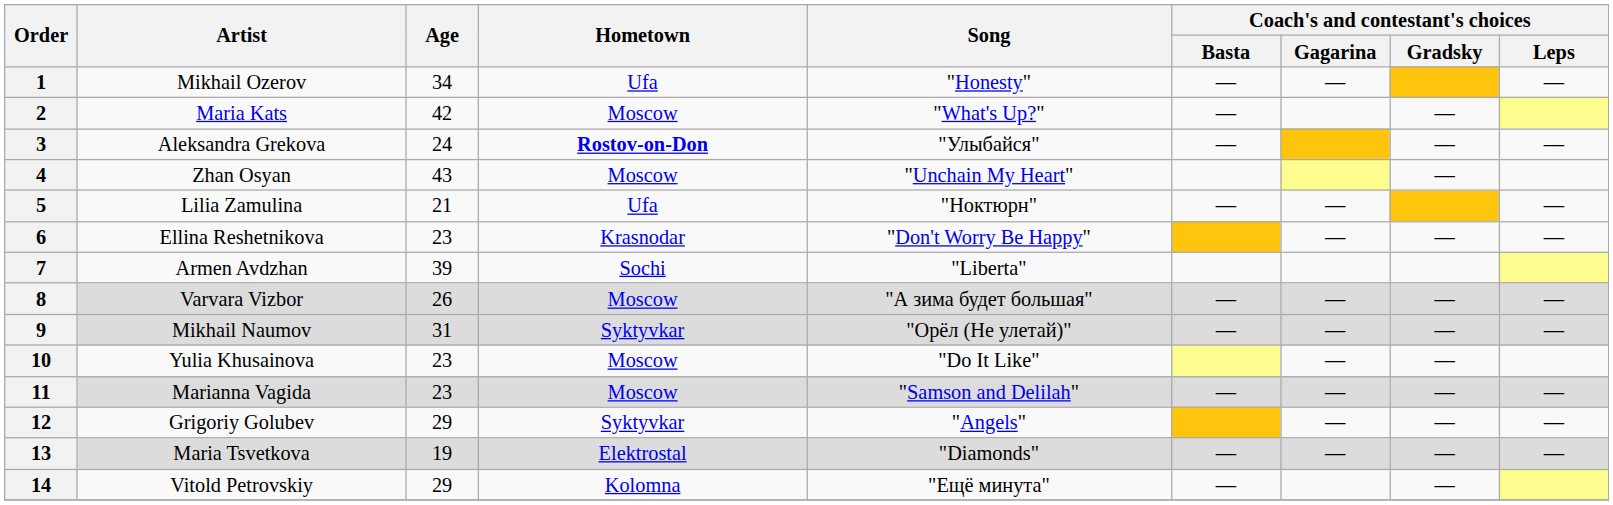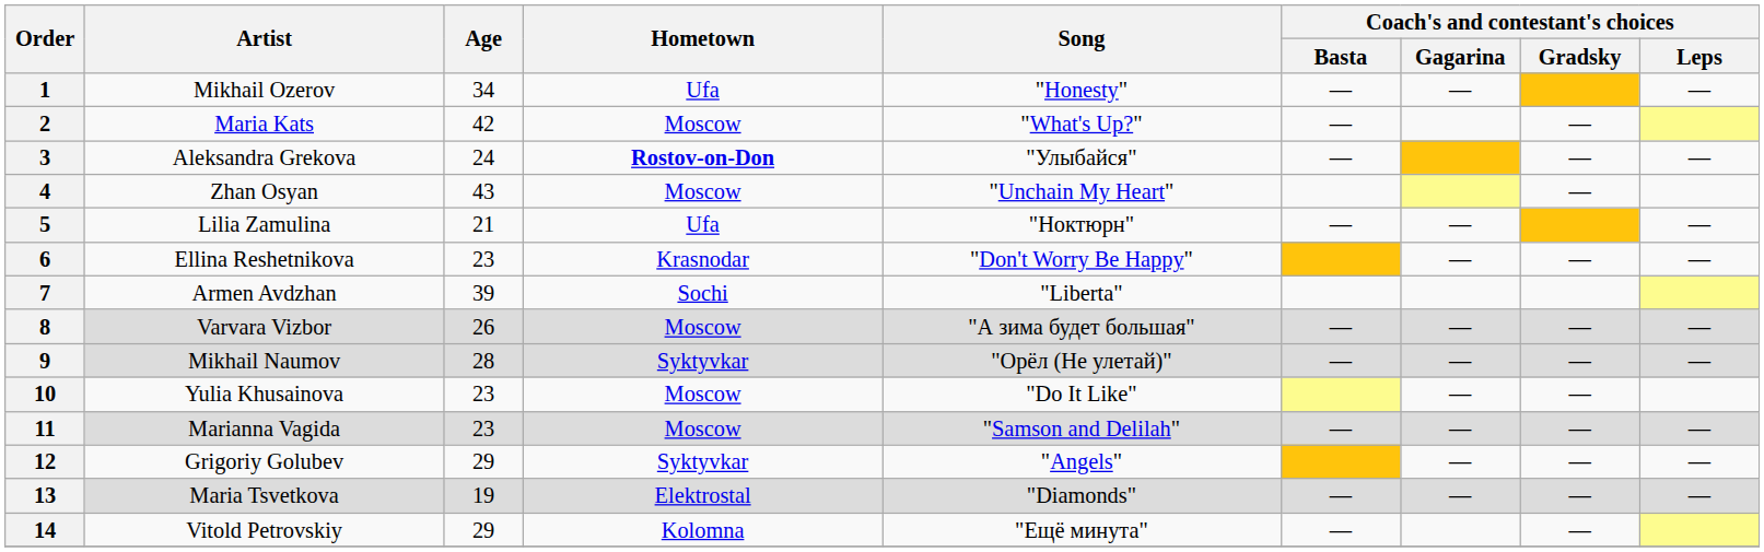9 | Age: 31 -> 28
